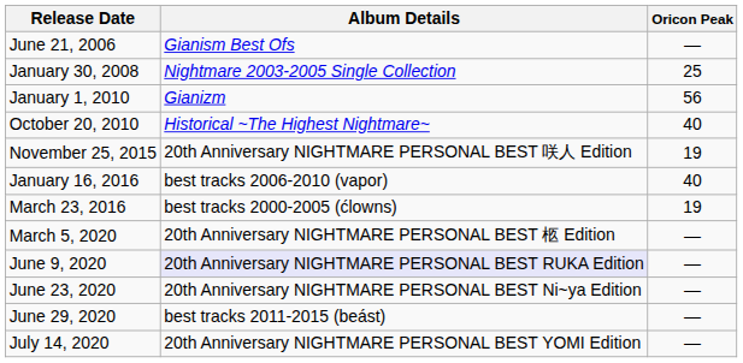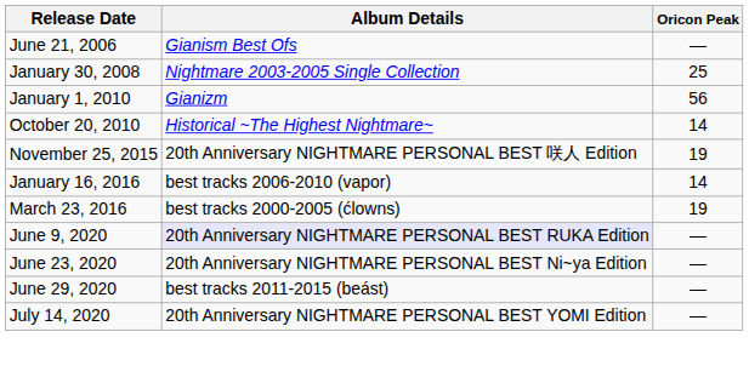October 20, 2010 | Oricon Peak: 40 -> 14
January 16, 2016 | Oricon Peak: 40 -> 14
- row: March 5, 2020 | 20th Anniversary NIGHTMARE PERSONAL BEST 柩 Edition | —
